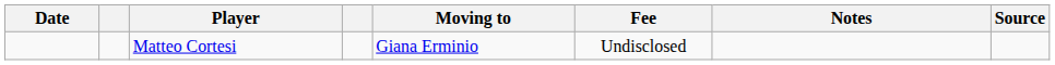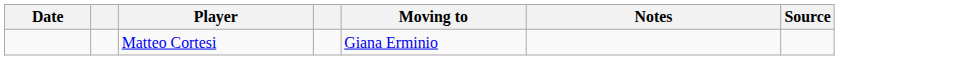- column: Fee | Undisclosed
